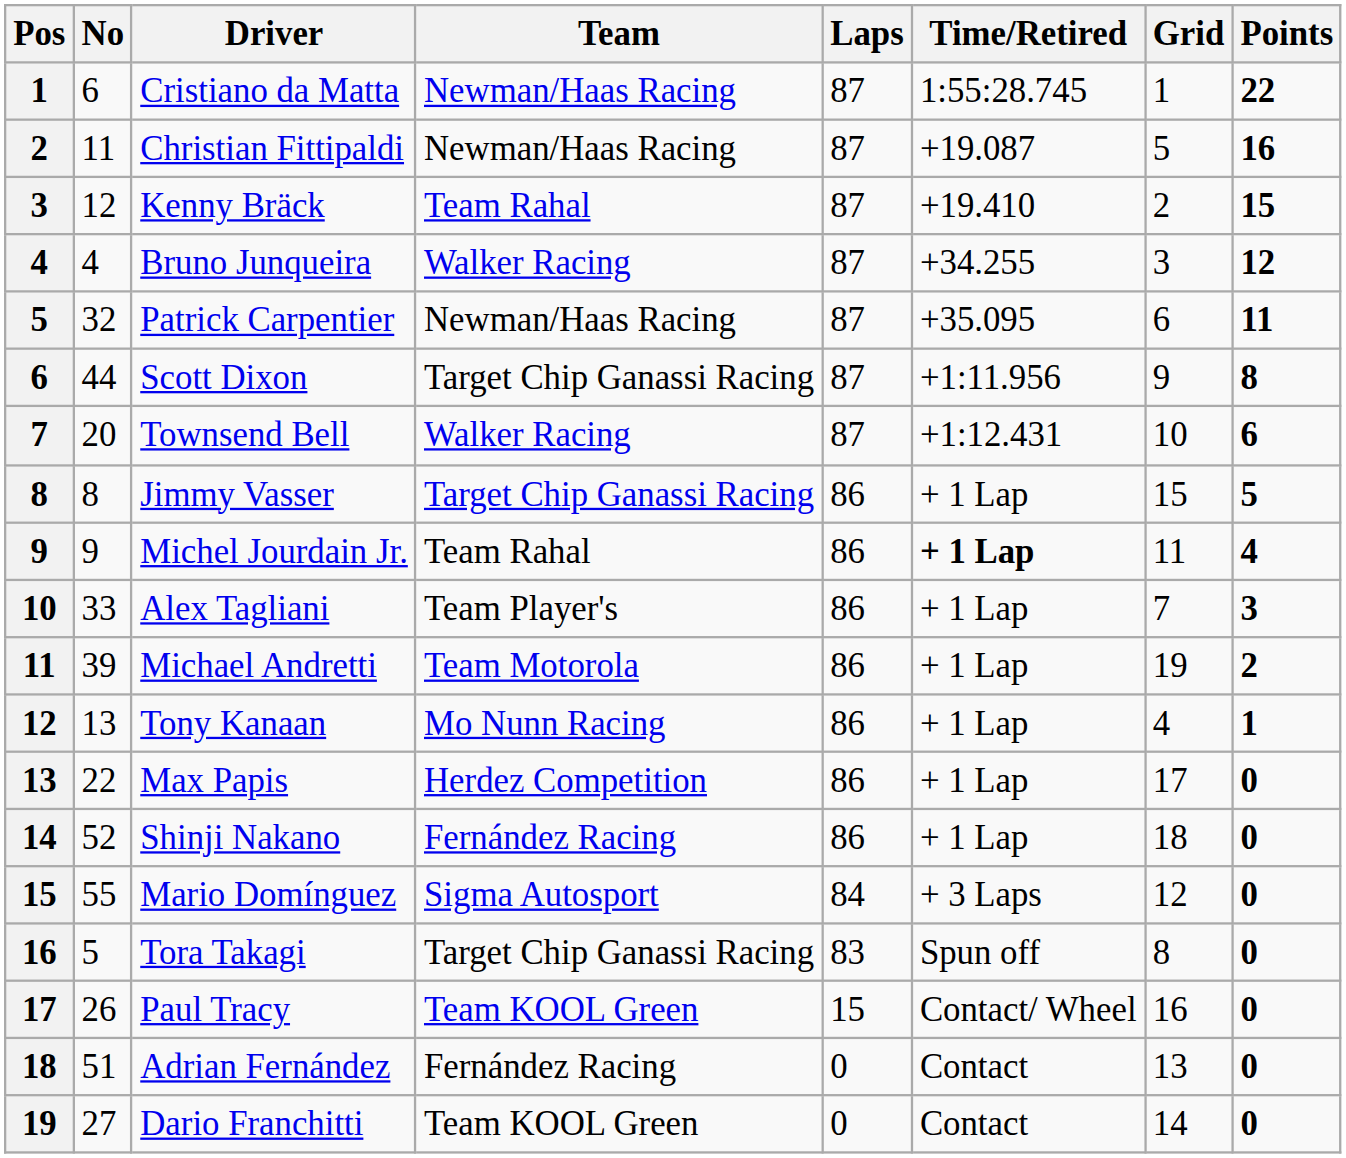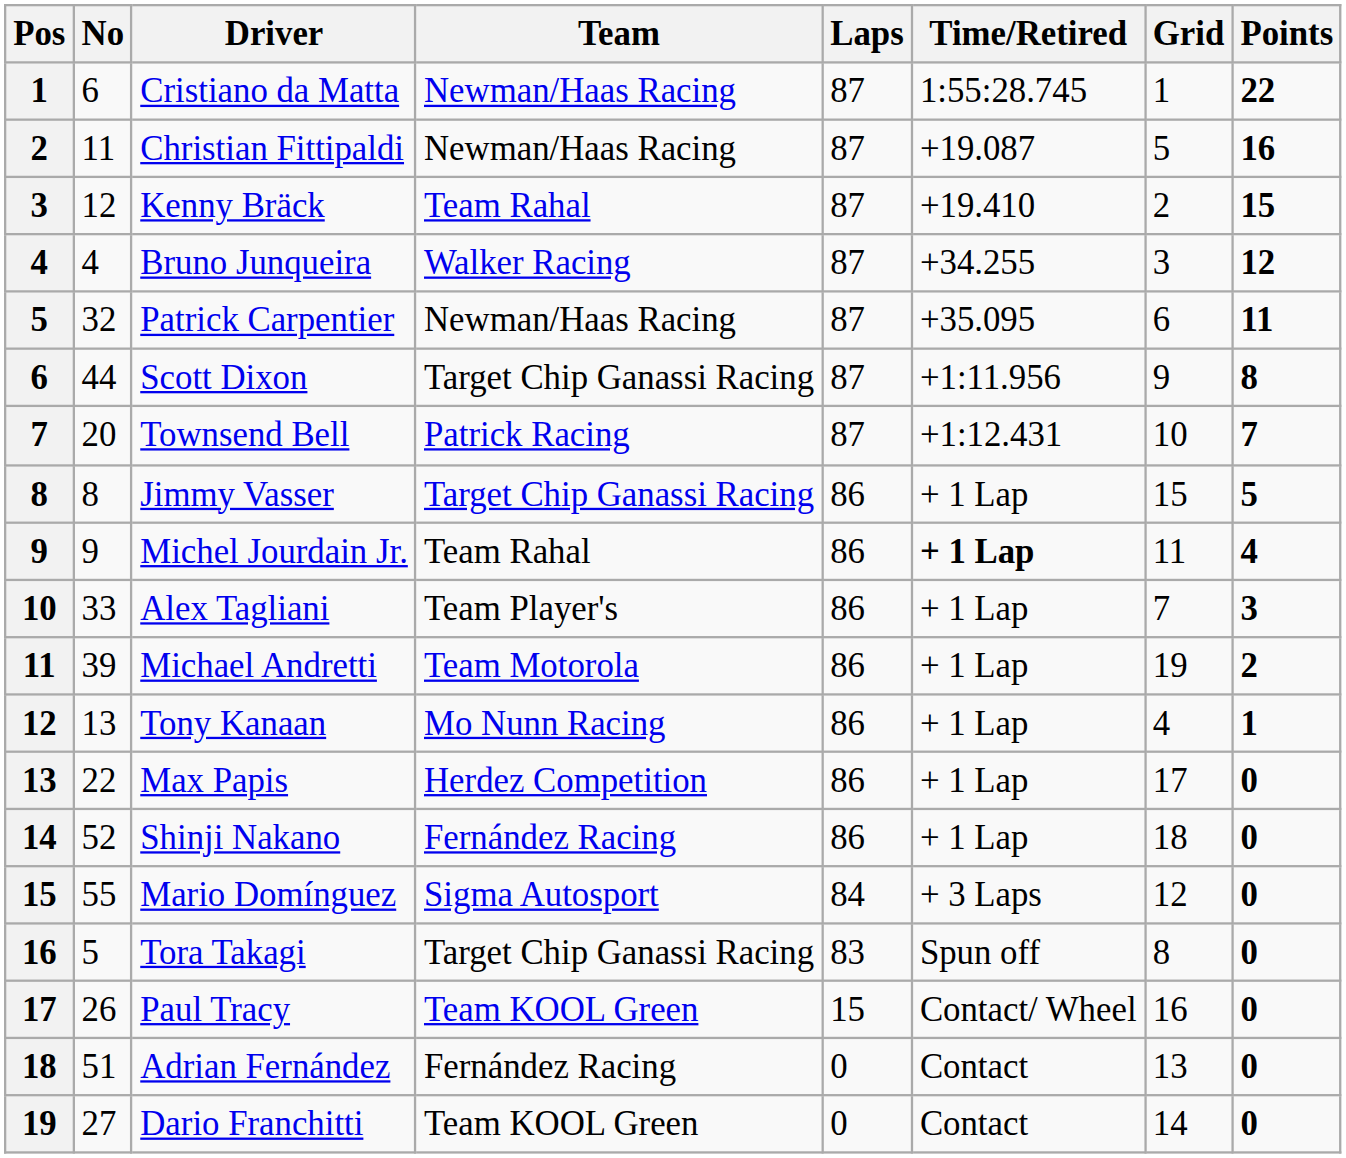Townsend Bell | Team: Walker Racing -> Patrick Racing
Townsend Bell | Points: 6 -> 7
